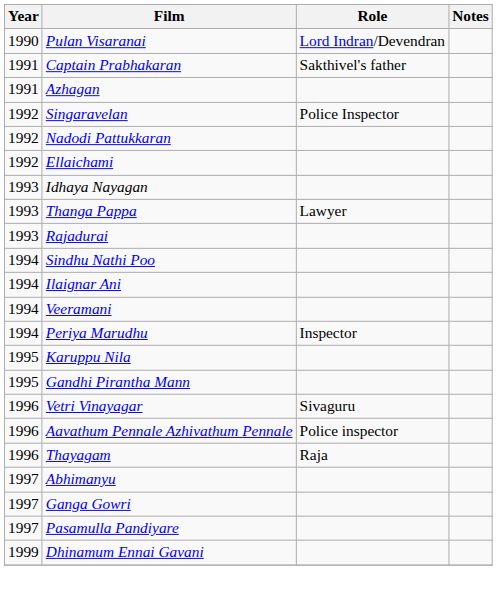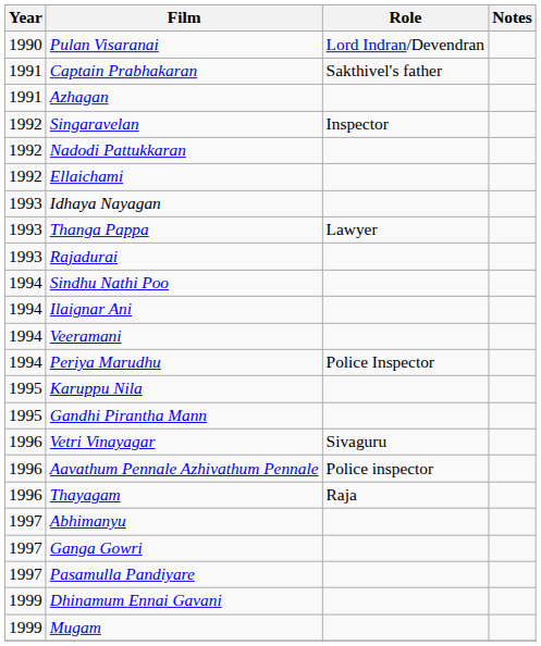Singaravelan | Role: Police Inspector -> Inspector
Periya Marudhu | Role: Inspector -> Police Inspector
+ row: 1999 | Mugam
